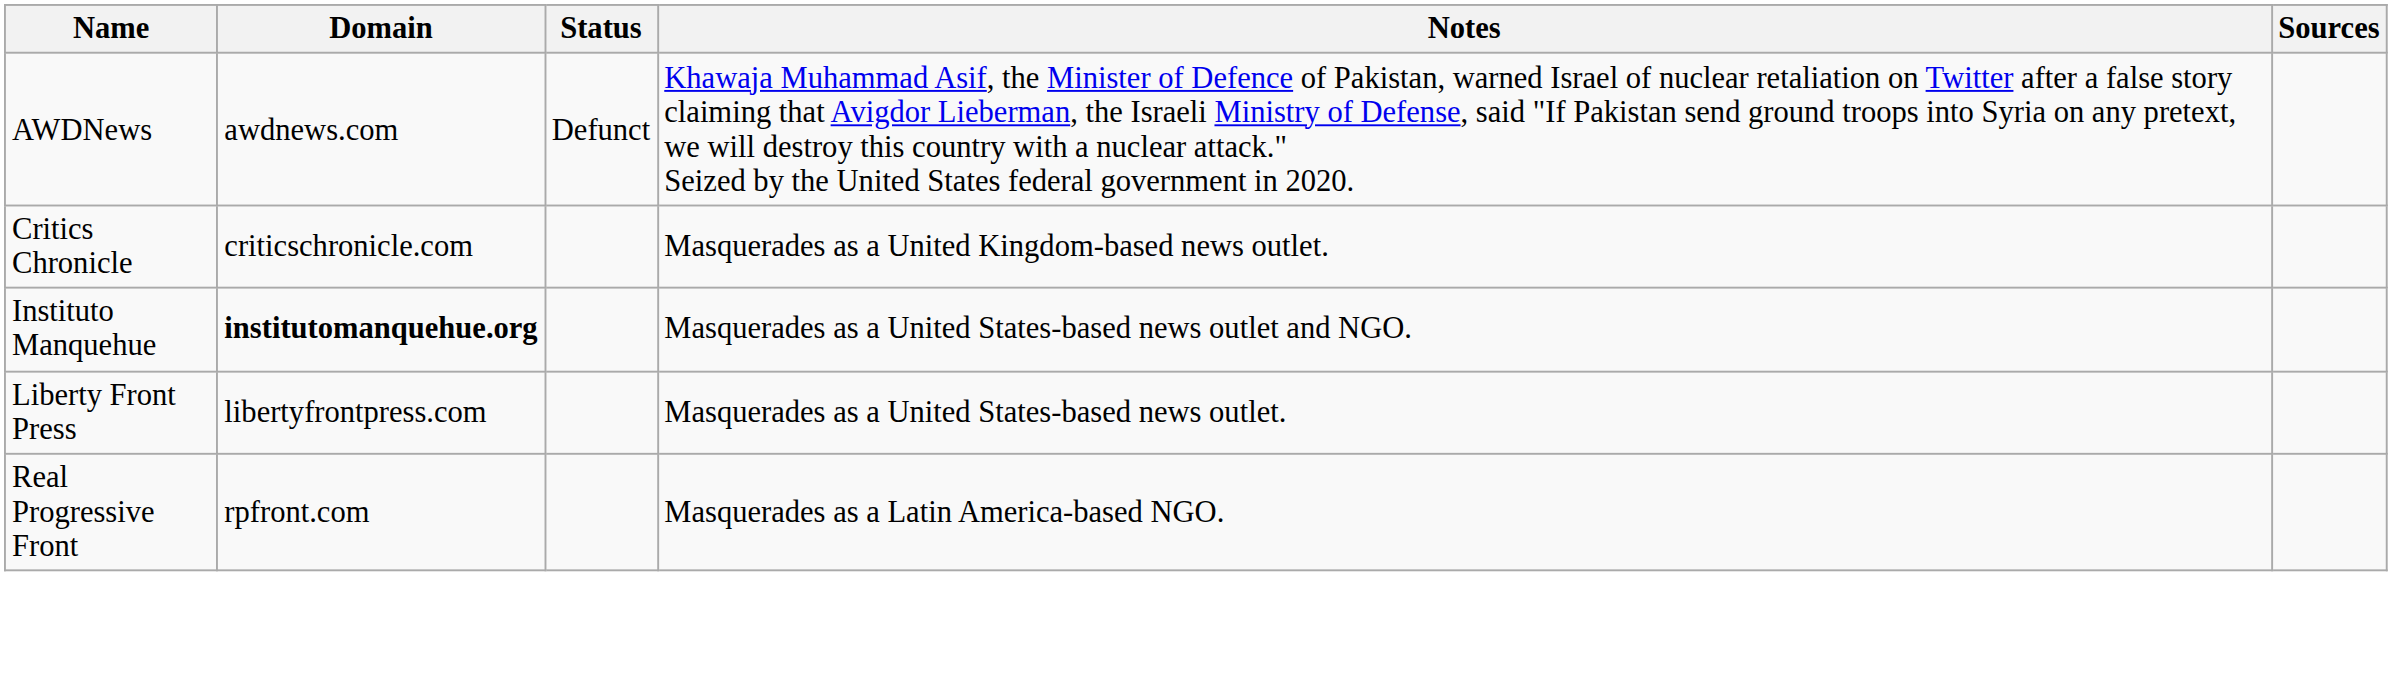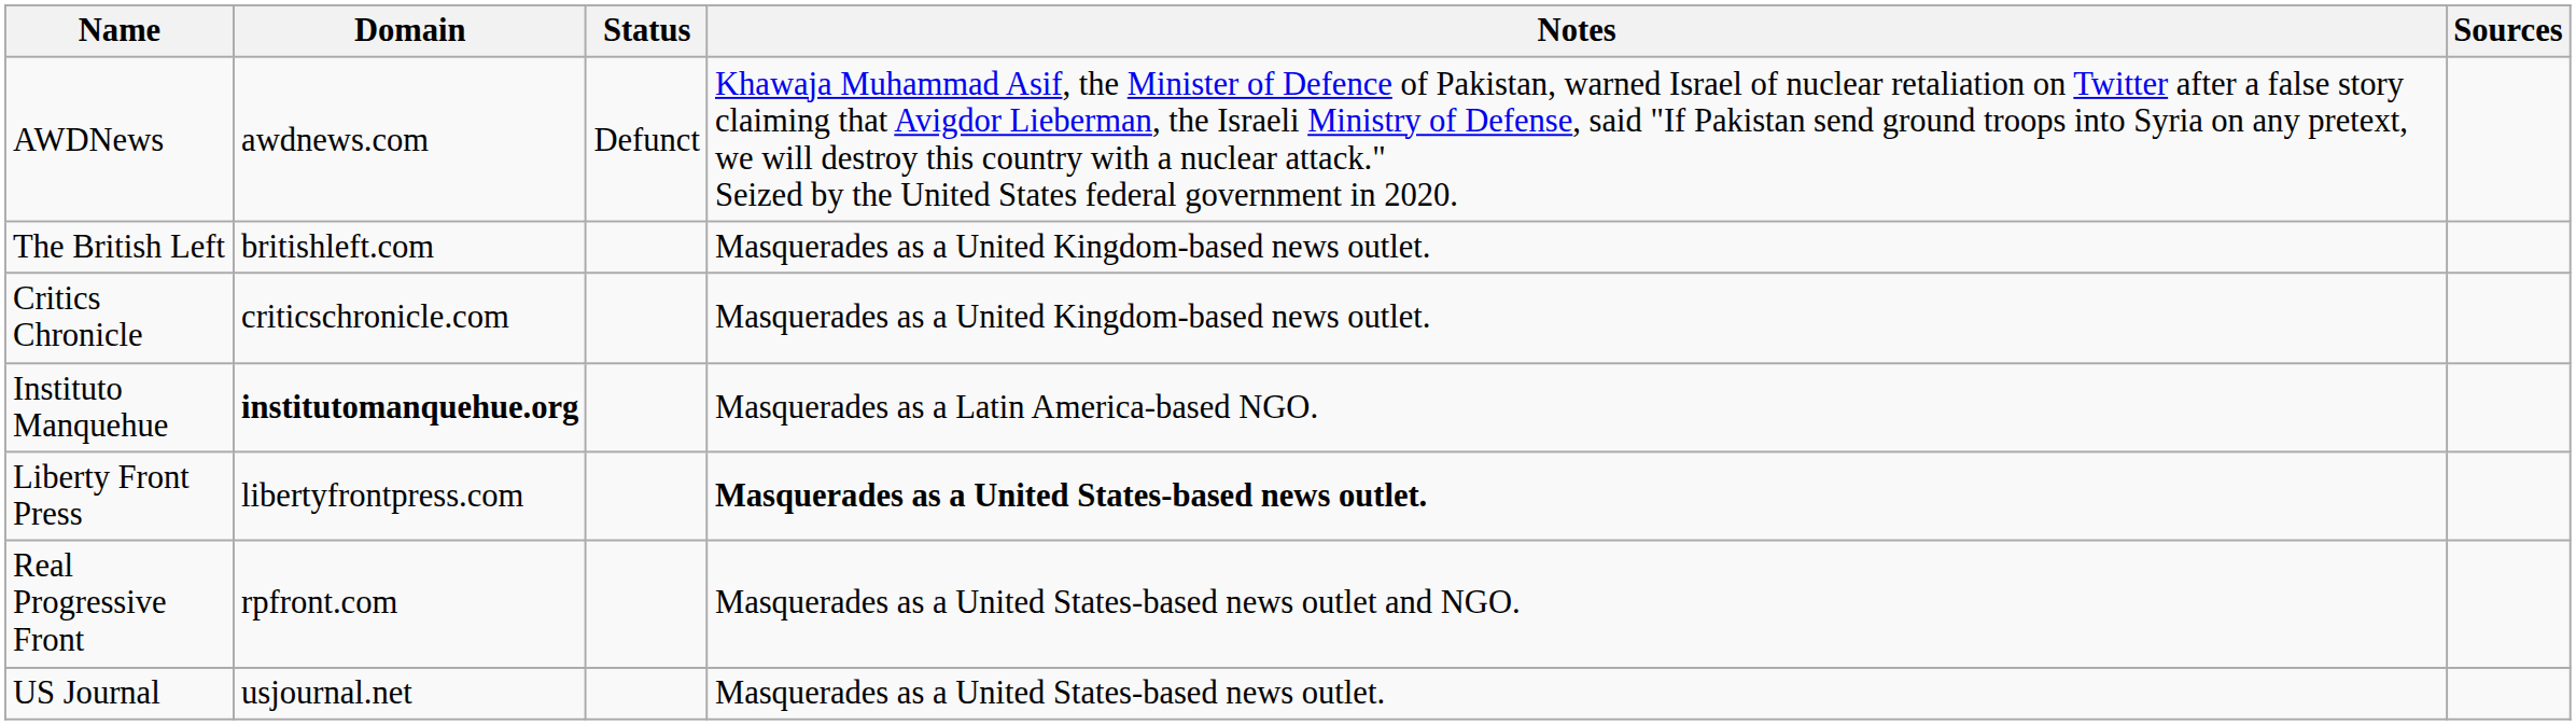+ row: The British Left | britishleft.com | Masquerades as a United Kingdom-based news outlet.
Instituto Manquehue | Notes: Masquerades as a United States-based news outlet and NGO. -> Masquerades as a Latin America-based NGO.
Liberty Front Press | Notes: normal -> bold
Real Progressive Front | Notes: Masquerades as a Latin America-based NGO. -> Masquerades as a United States-based news outlet and NGO.
+ row: US Journal | usjournal.net | Masquerades as a United States-based news outlet.
